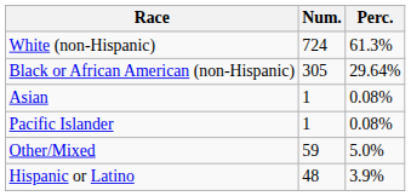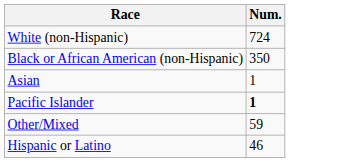- column: Perc. | 61.3% | 29.64% | 0.08% | 0.08% | 5.0% | 3.9%
Black or African American (non-Hispanic) | Num.: 305 -> 350
Pacific Islander | Num.: normal -> bold
Hispanic or Latino | Num.: 48 -> 46
